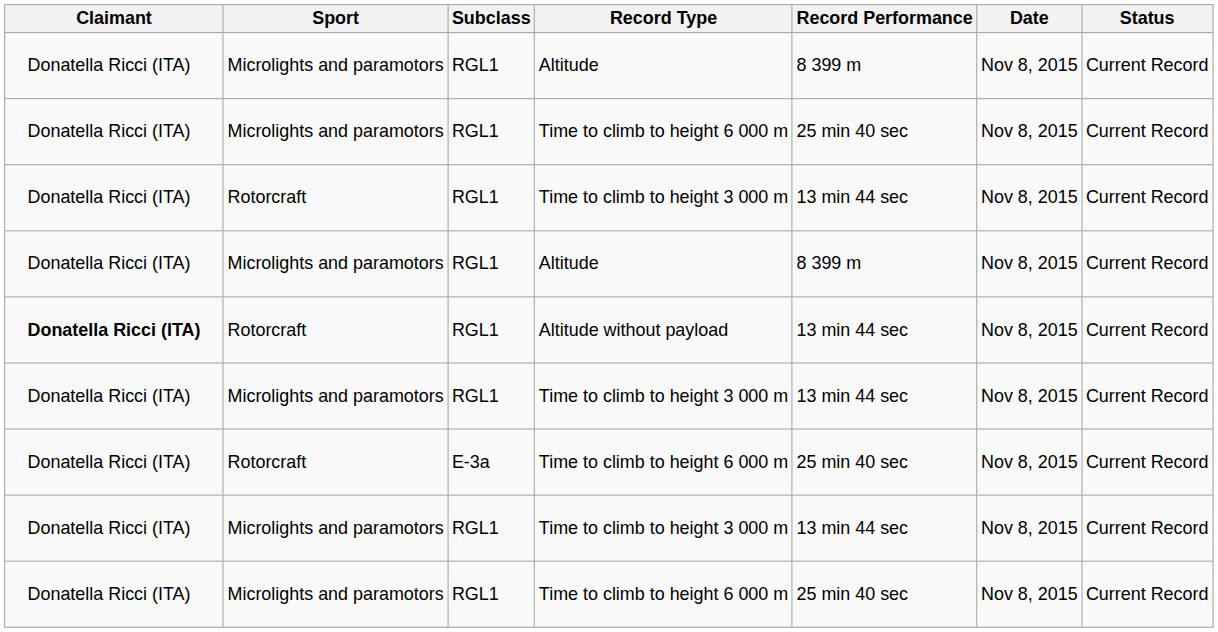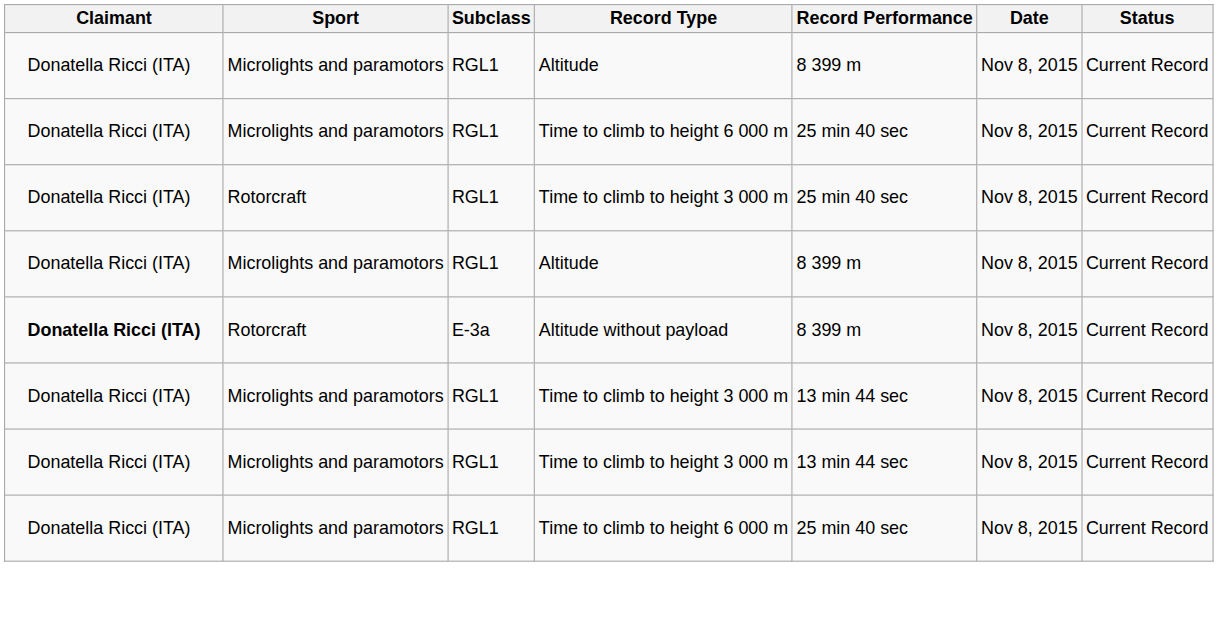Rotorcraft / Time to climb to height 3 000 m | Record Performance: 13 min 44 sec -> 25 min 40 sec
Altitude without payload | Subclass: RGL1 -> E-3a
Altitude without payload | Record Performance: 13 min 44 sec -> 8 399 m
- row: Donatella Ricci (ITA) | Rotorcraft | E-3a | Time to climb to height 6 000 m | 25 min 40 sec | Nov 8, 2015 | Current Record
